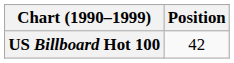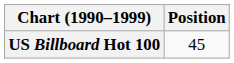US Billboard Hot 100 | Position: 42 -> 45
